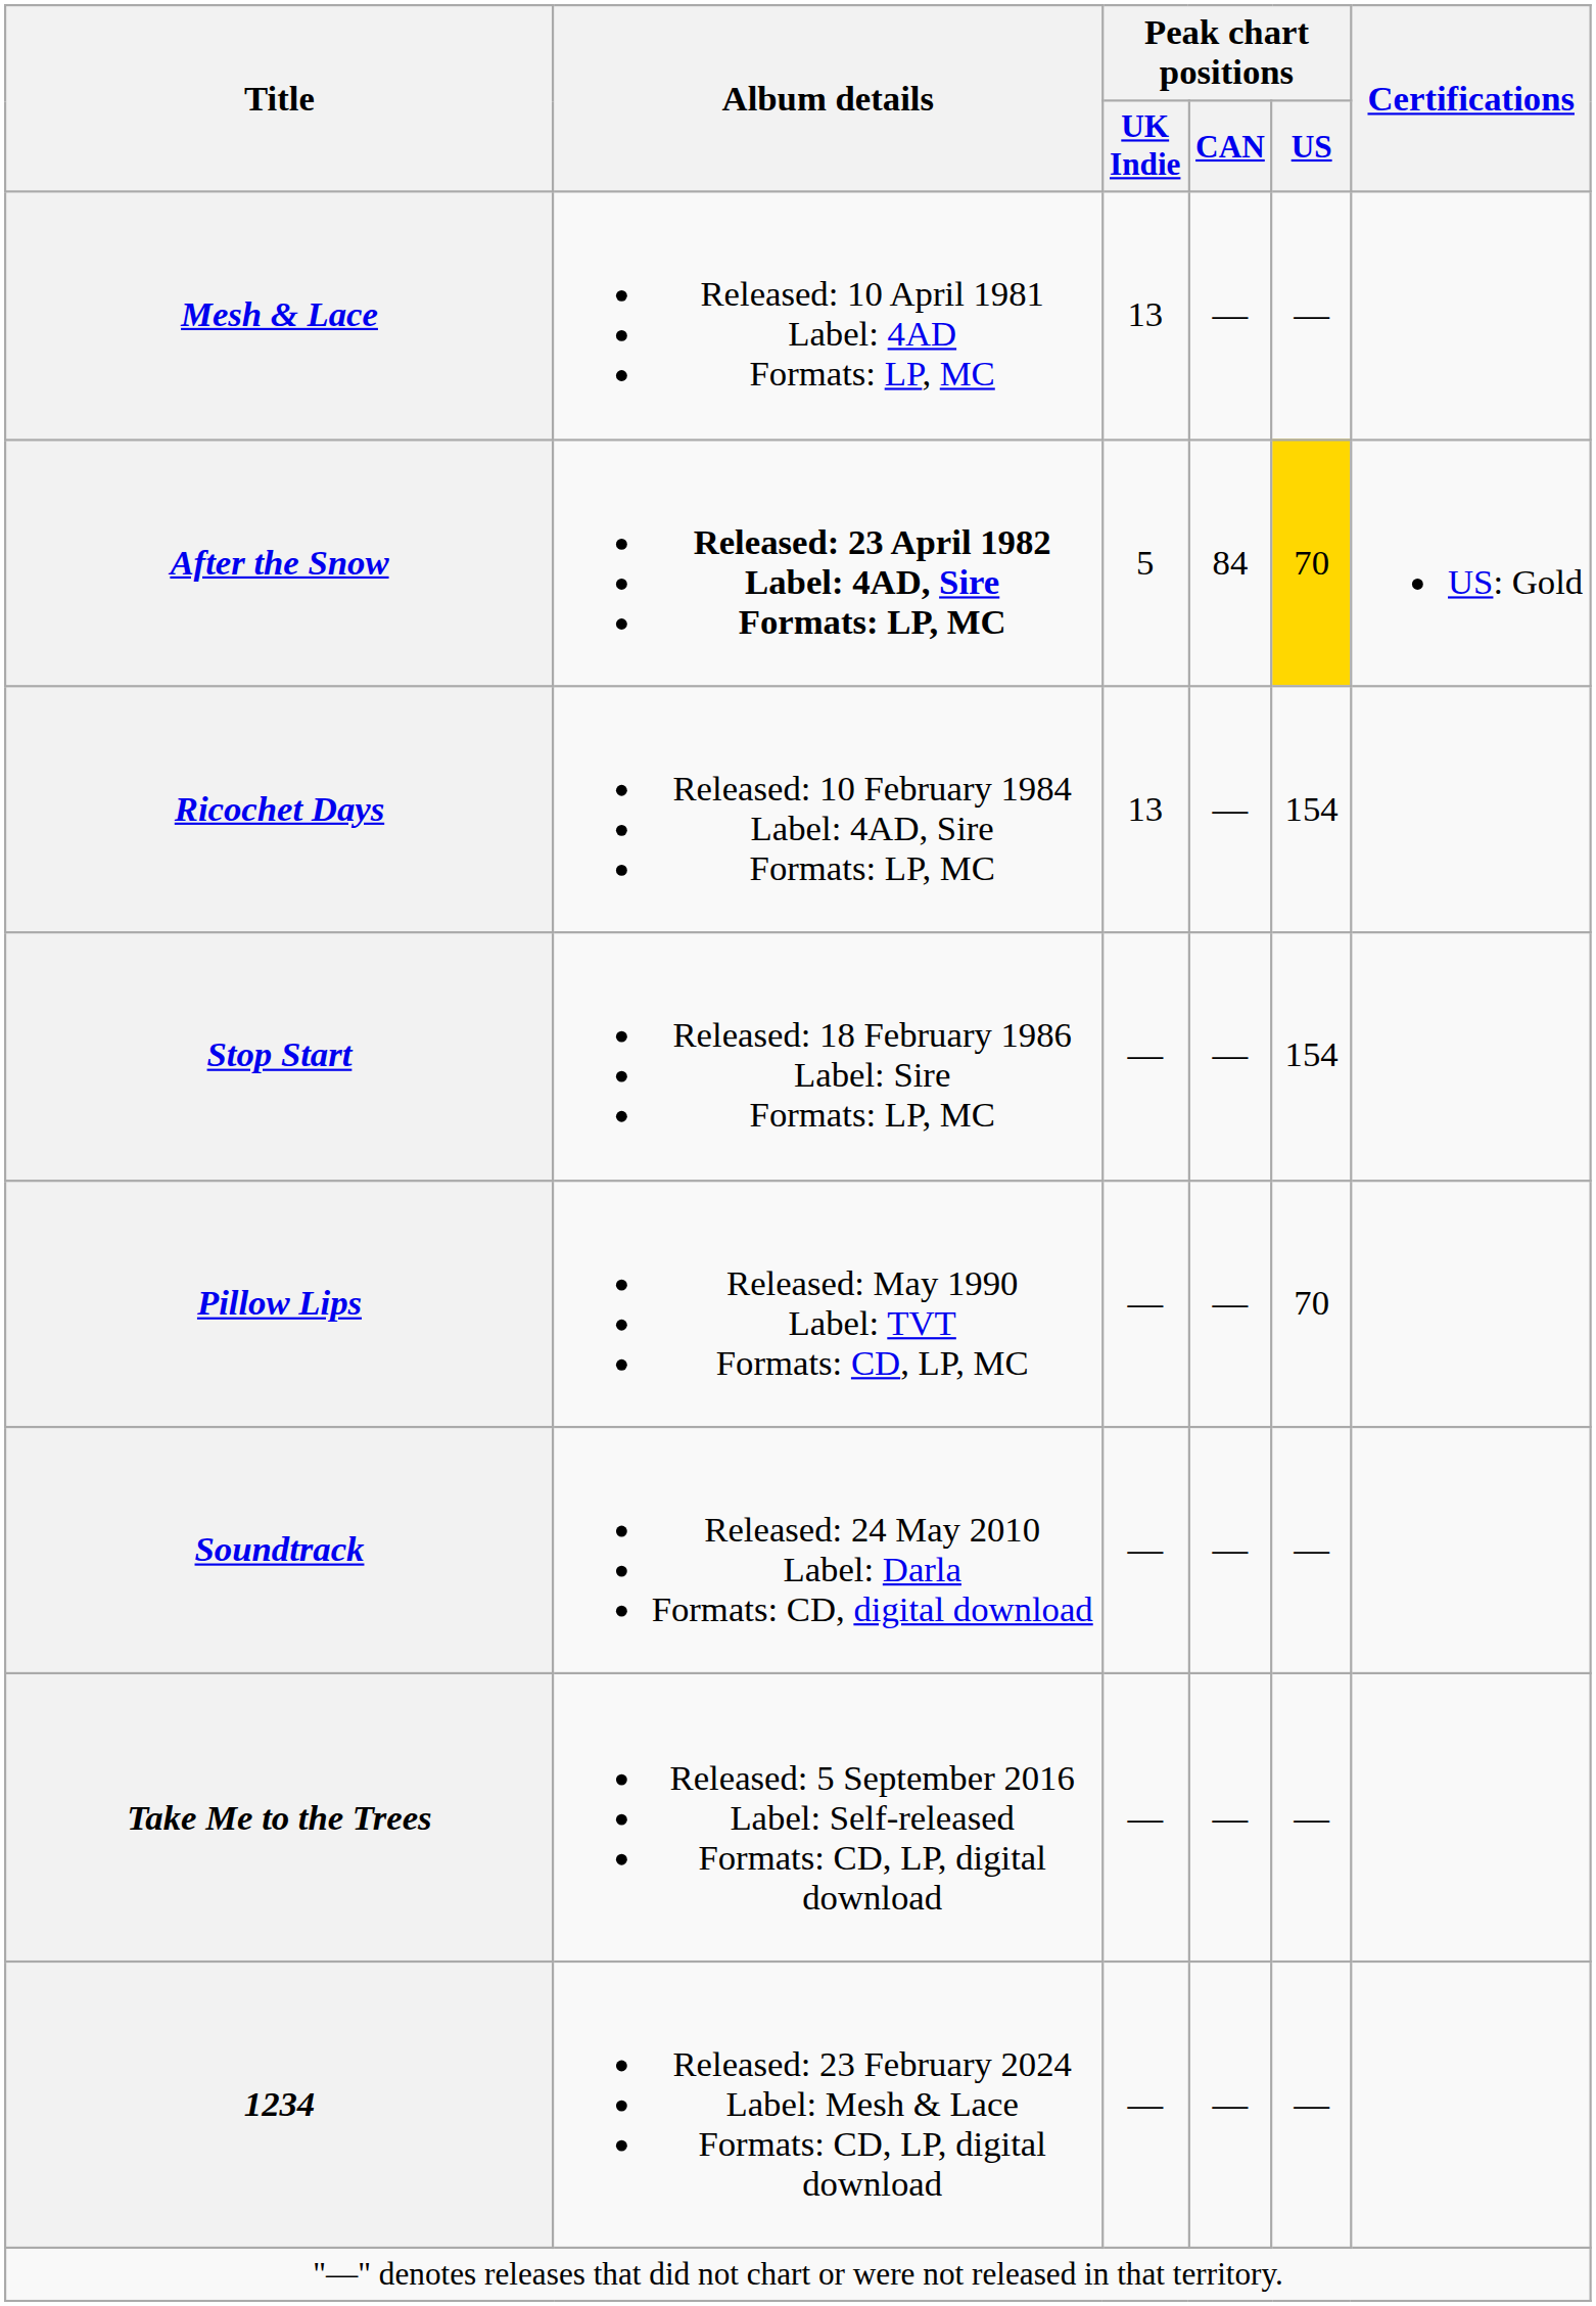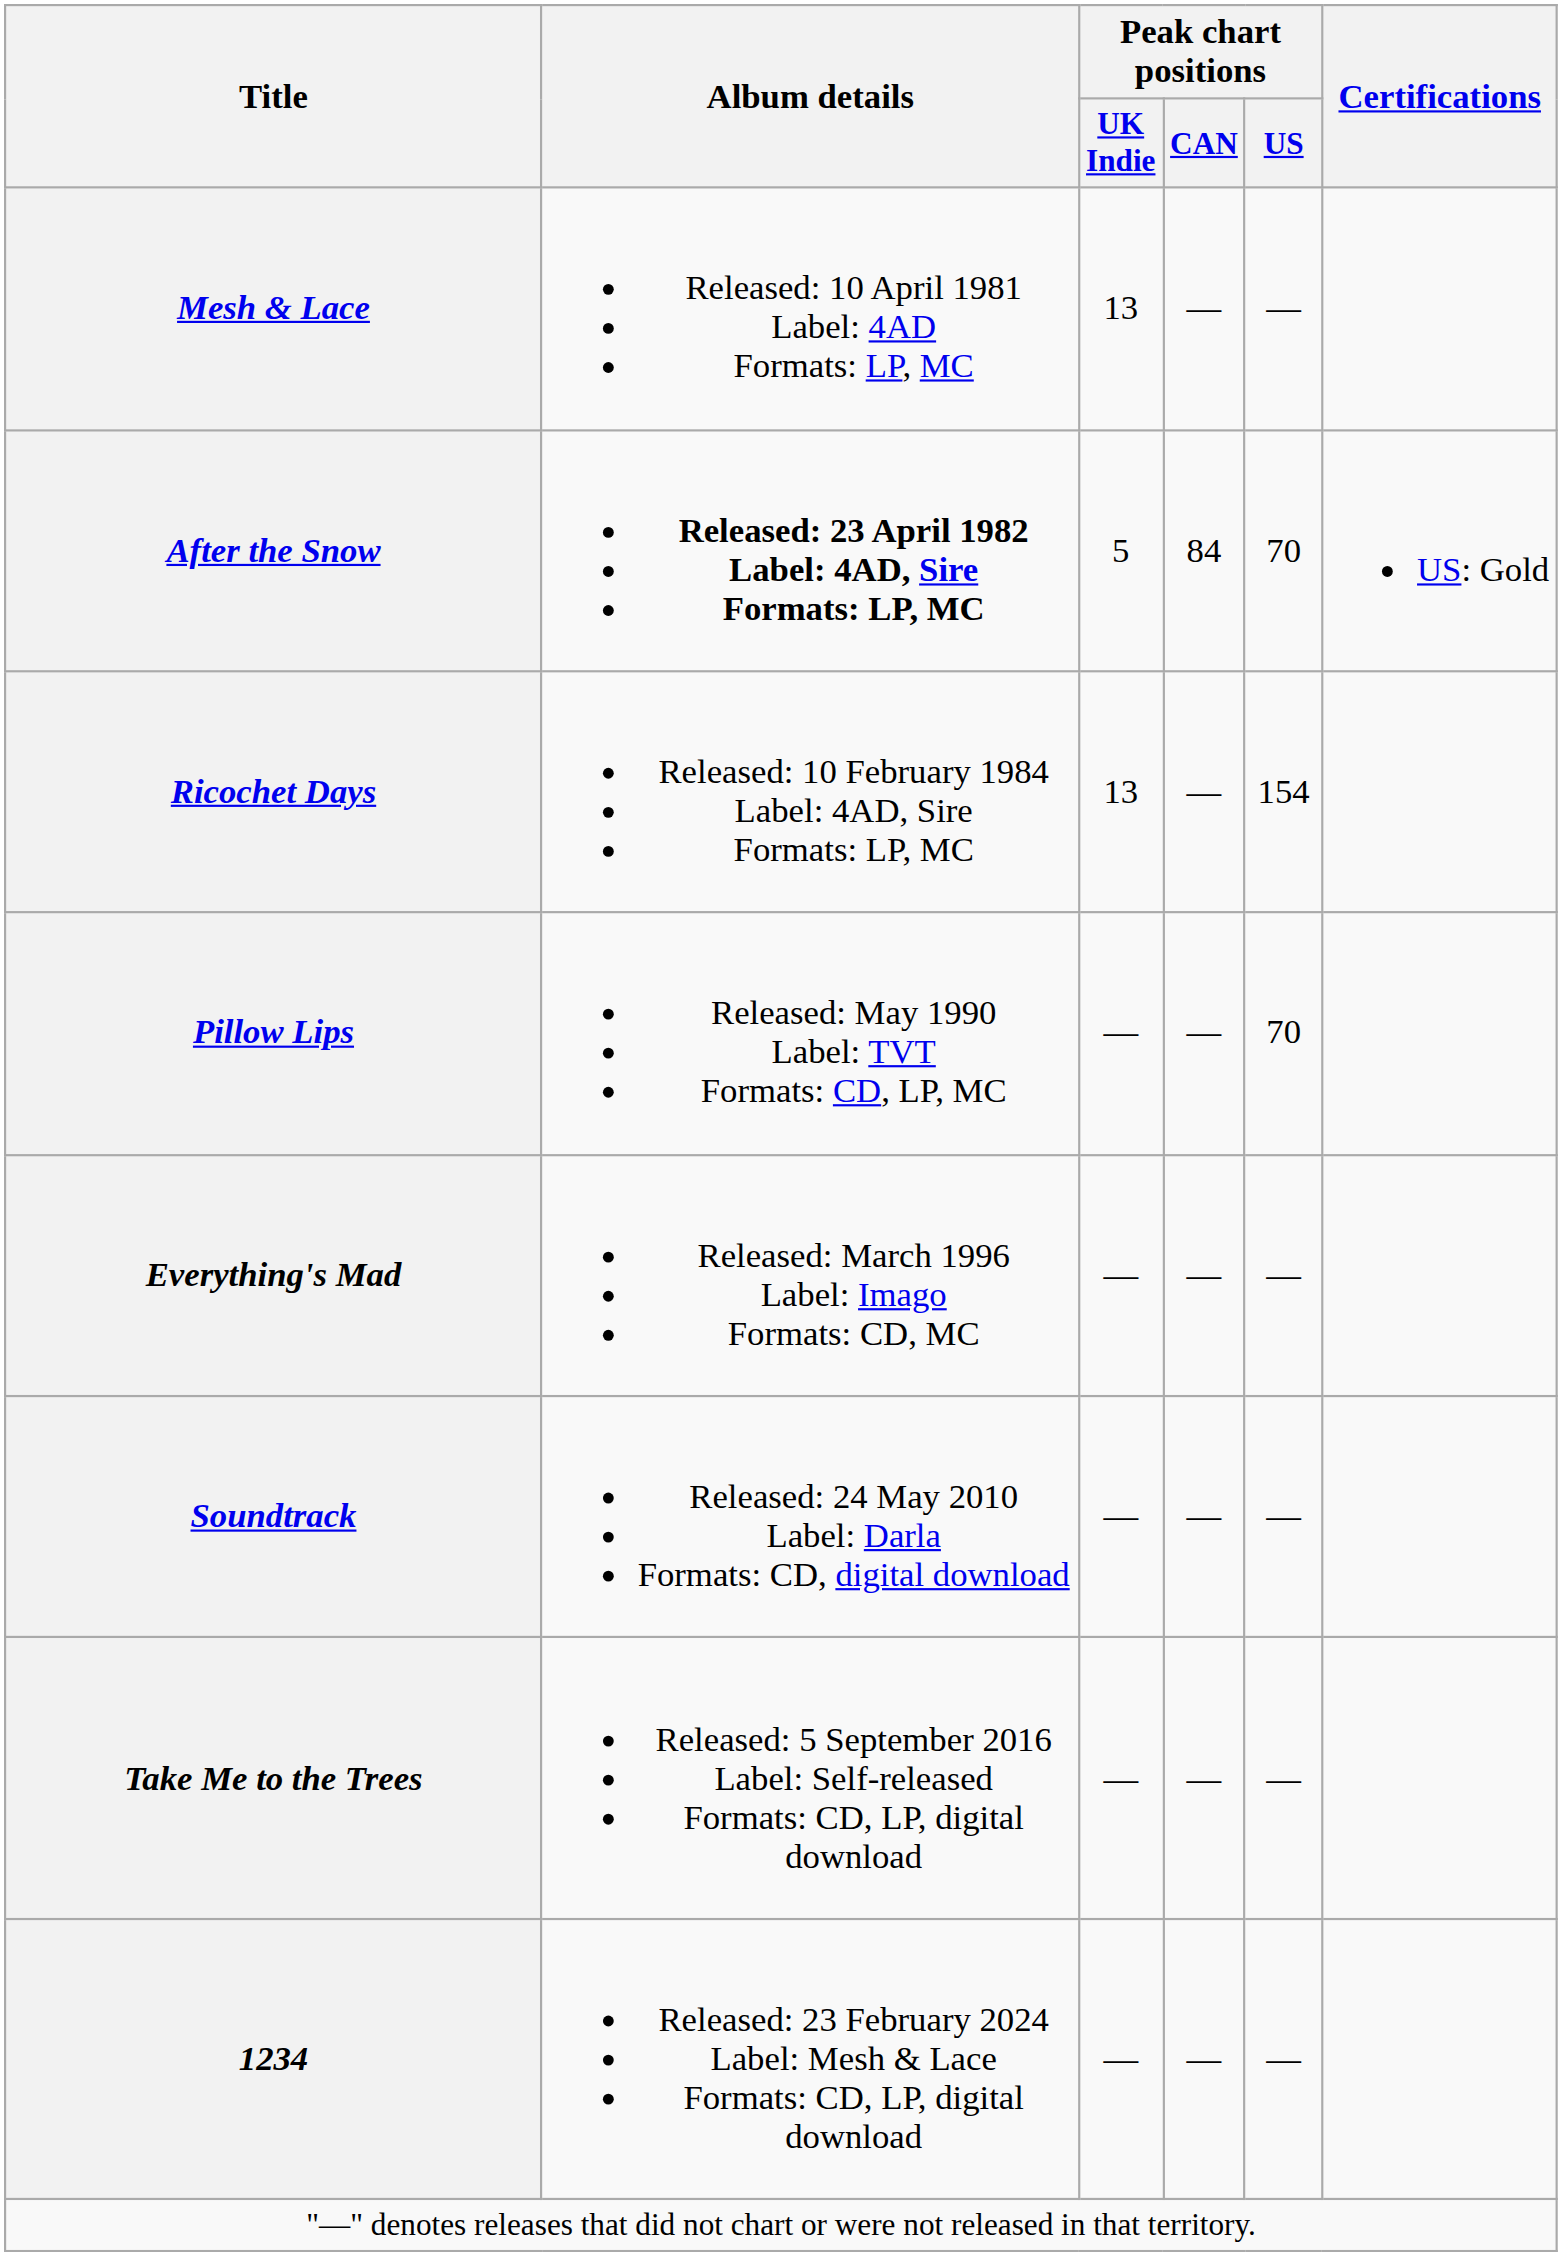After the Snow | Peak chart positions / US: gold background -> no background
- row: Stop Start | Released: 18 February 1986 Label: Sire Formats: LP, MC | — | — | 154
+ row: Everything's Mad | Released: March 1996 Label: Imago Formats: CD, MC | — | — | —
